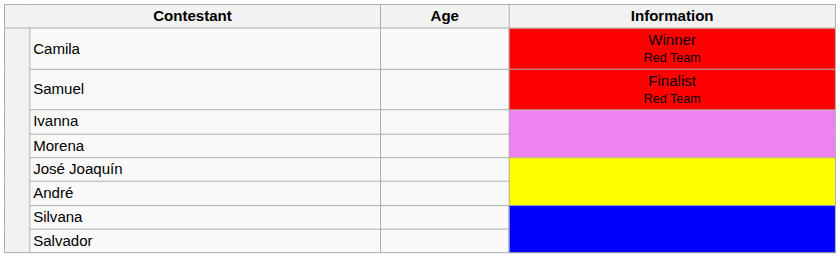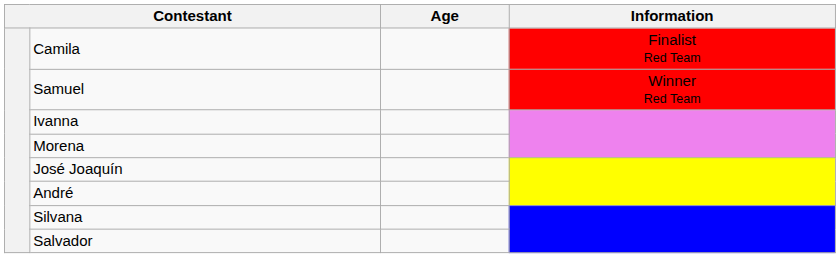Camila | Information: Winner Red Team -> Finalist Red Team
Samuel | Information: Finalist Red Team -> Winner Red Team
